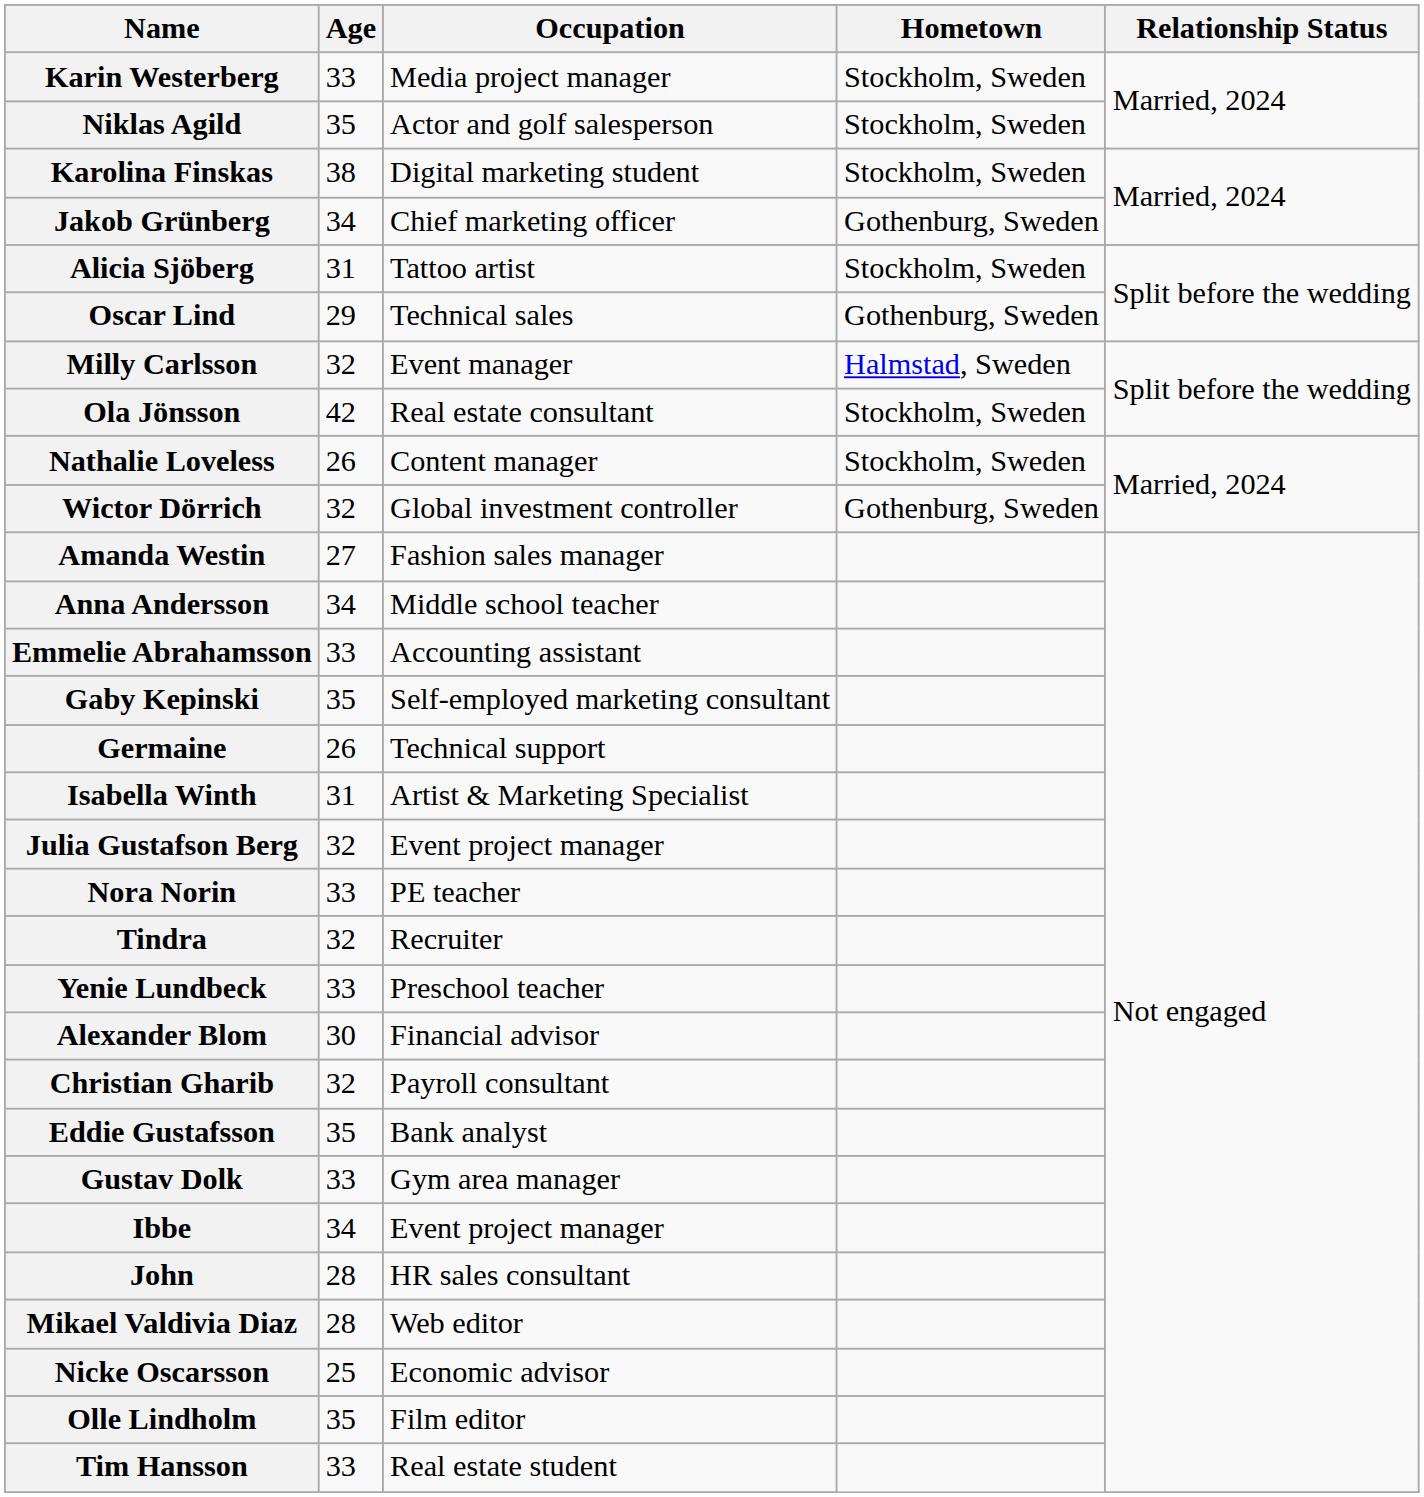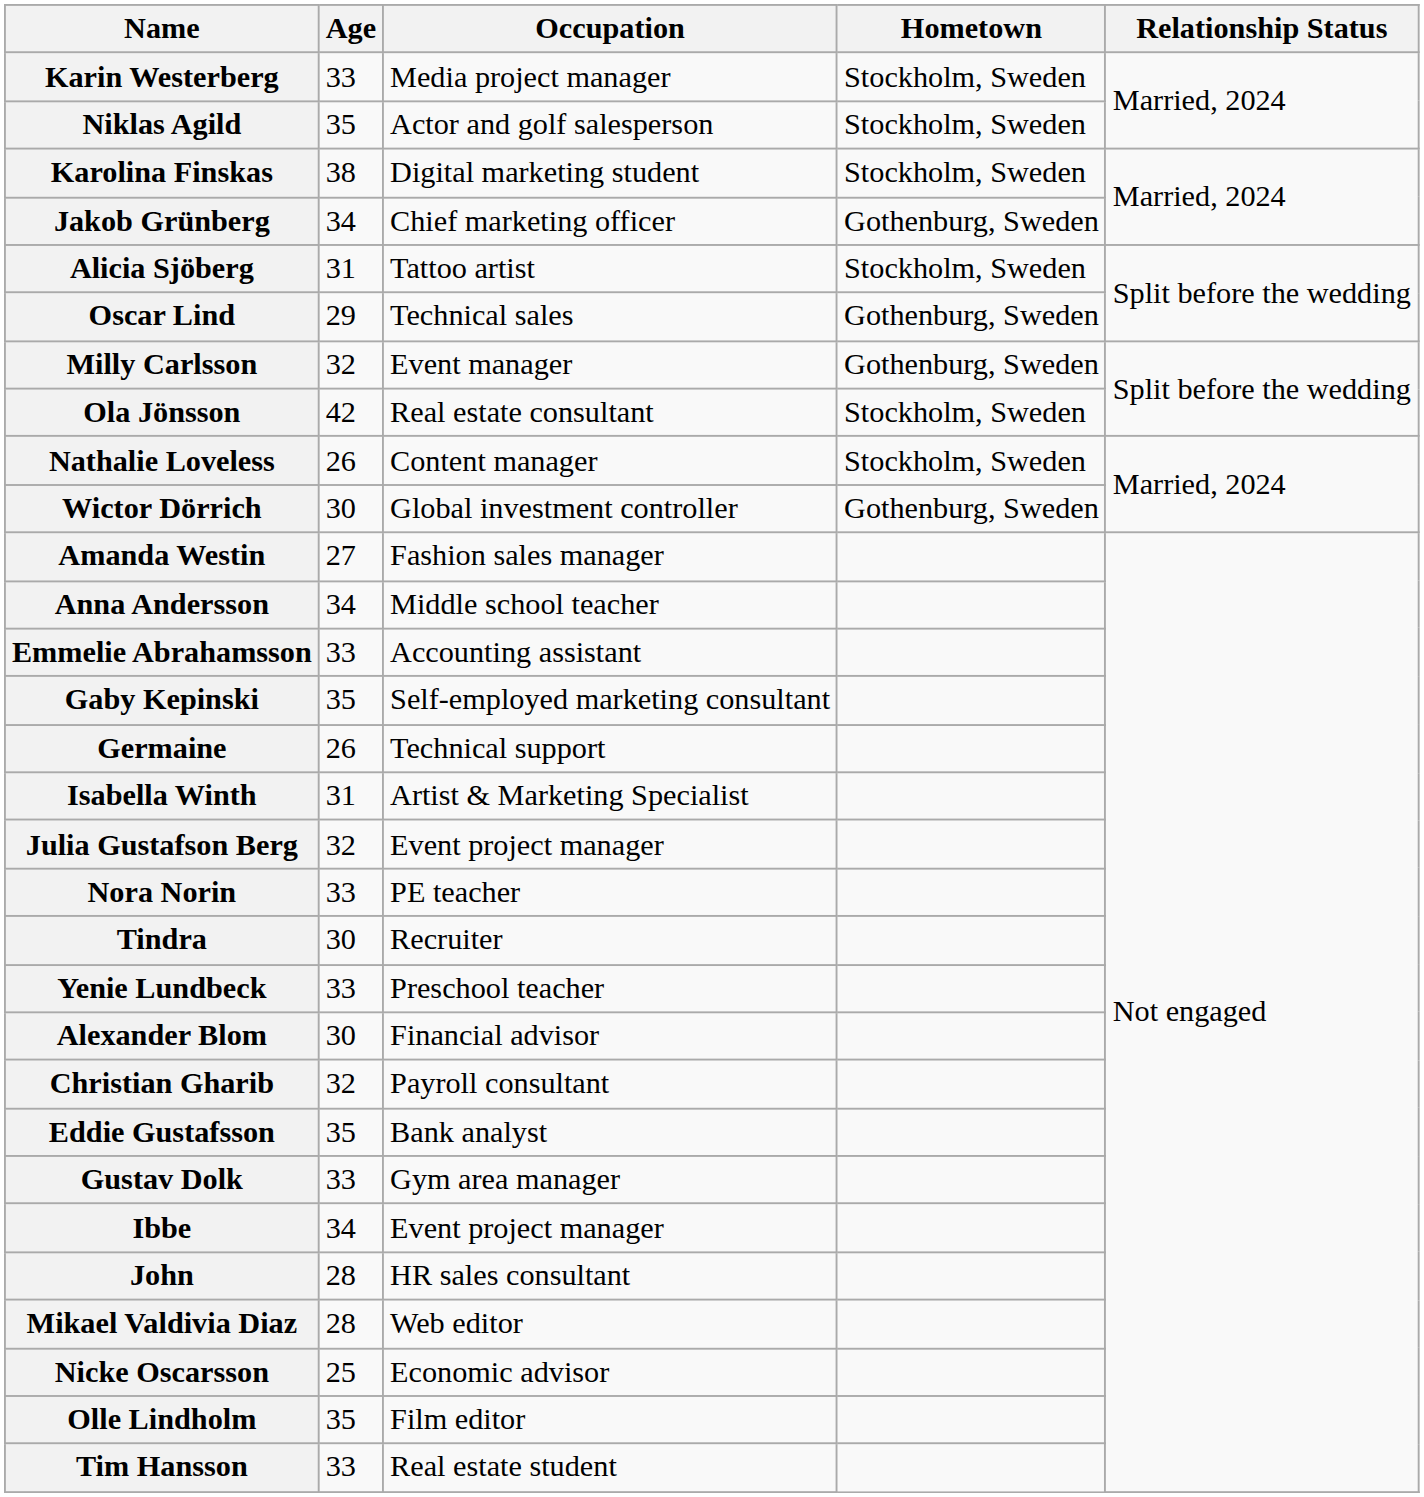Milly Carlsson | Hometown: Halmstad, Sweden -> Gothenburg, Sweden
Wictor Dörrich | Age: 32 -> 30
Tindra | Age: 32 -> 30
